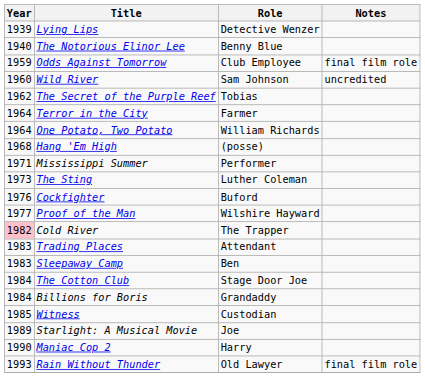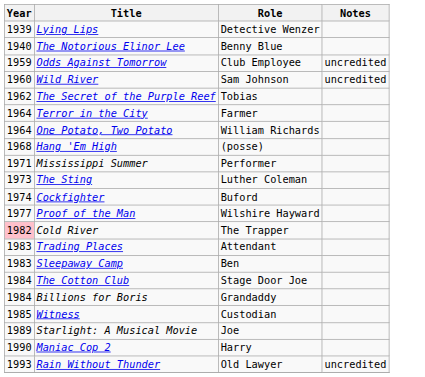Odds Against Tomorrow | Notes: final film role -> uncredited
Cockfighter | Year: 1976 -> 1974
Rain Without Thunder | Notes: final film role -> uncredited
